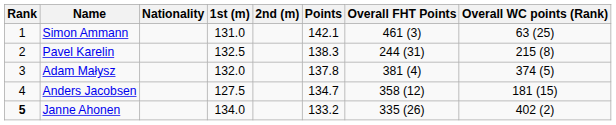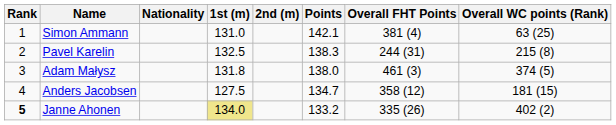Simon Ammann | Overall FHT Points: 461 (3) -> 381 (4)
Adam Małysz | 1st (m): 132.0 -> 131.8
Adam Małysz | Points: 137.8 -> 138.0
Adam Małysz | Overall FHT Points: 381 (4) -> 461 (3)
Janne Ahonen | 1st (m): no background -> khaki background
